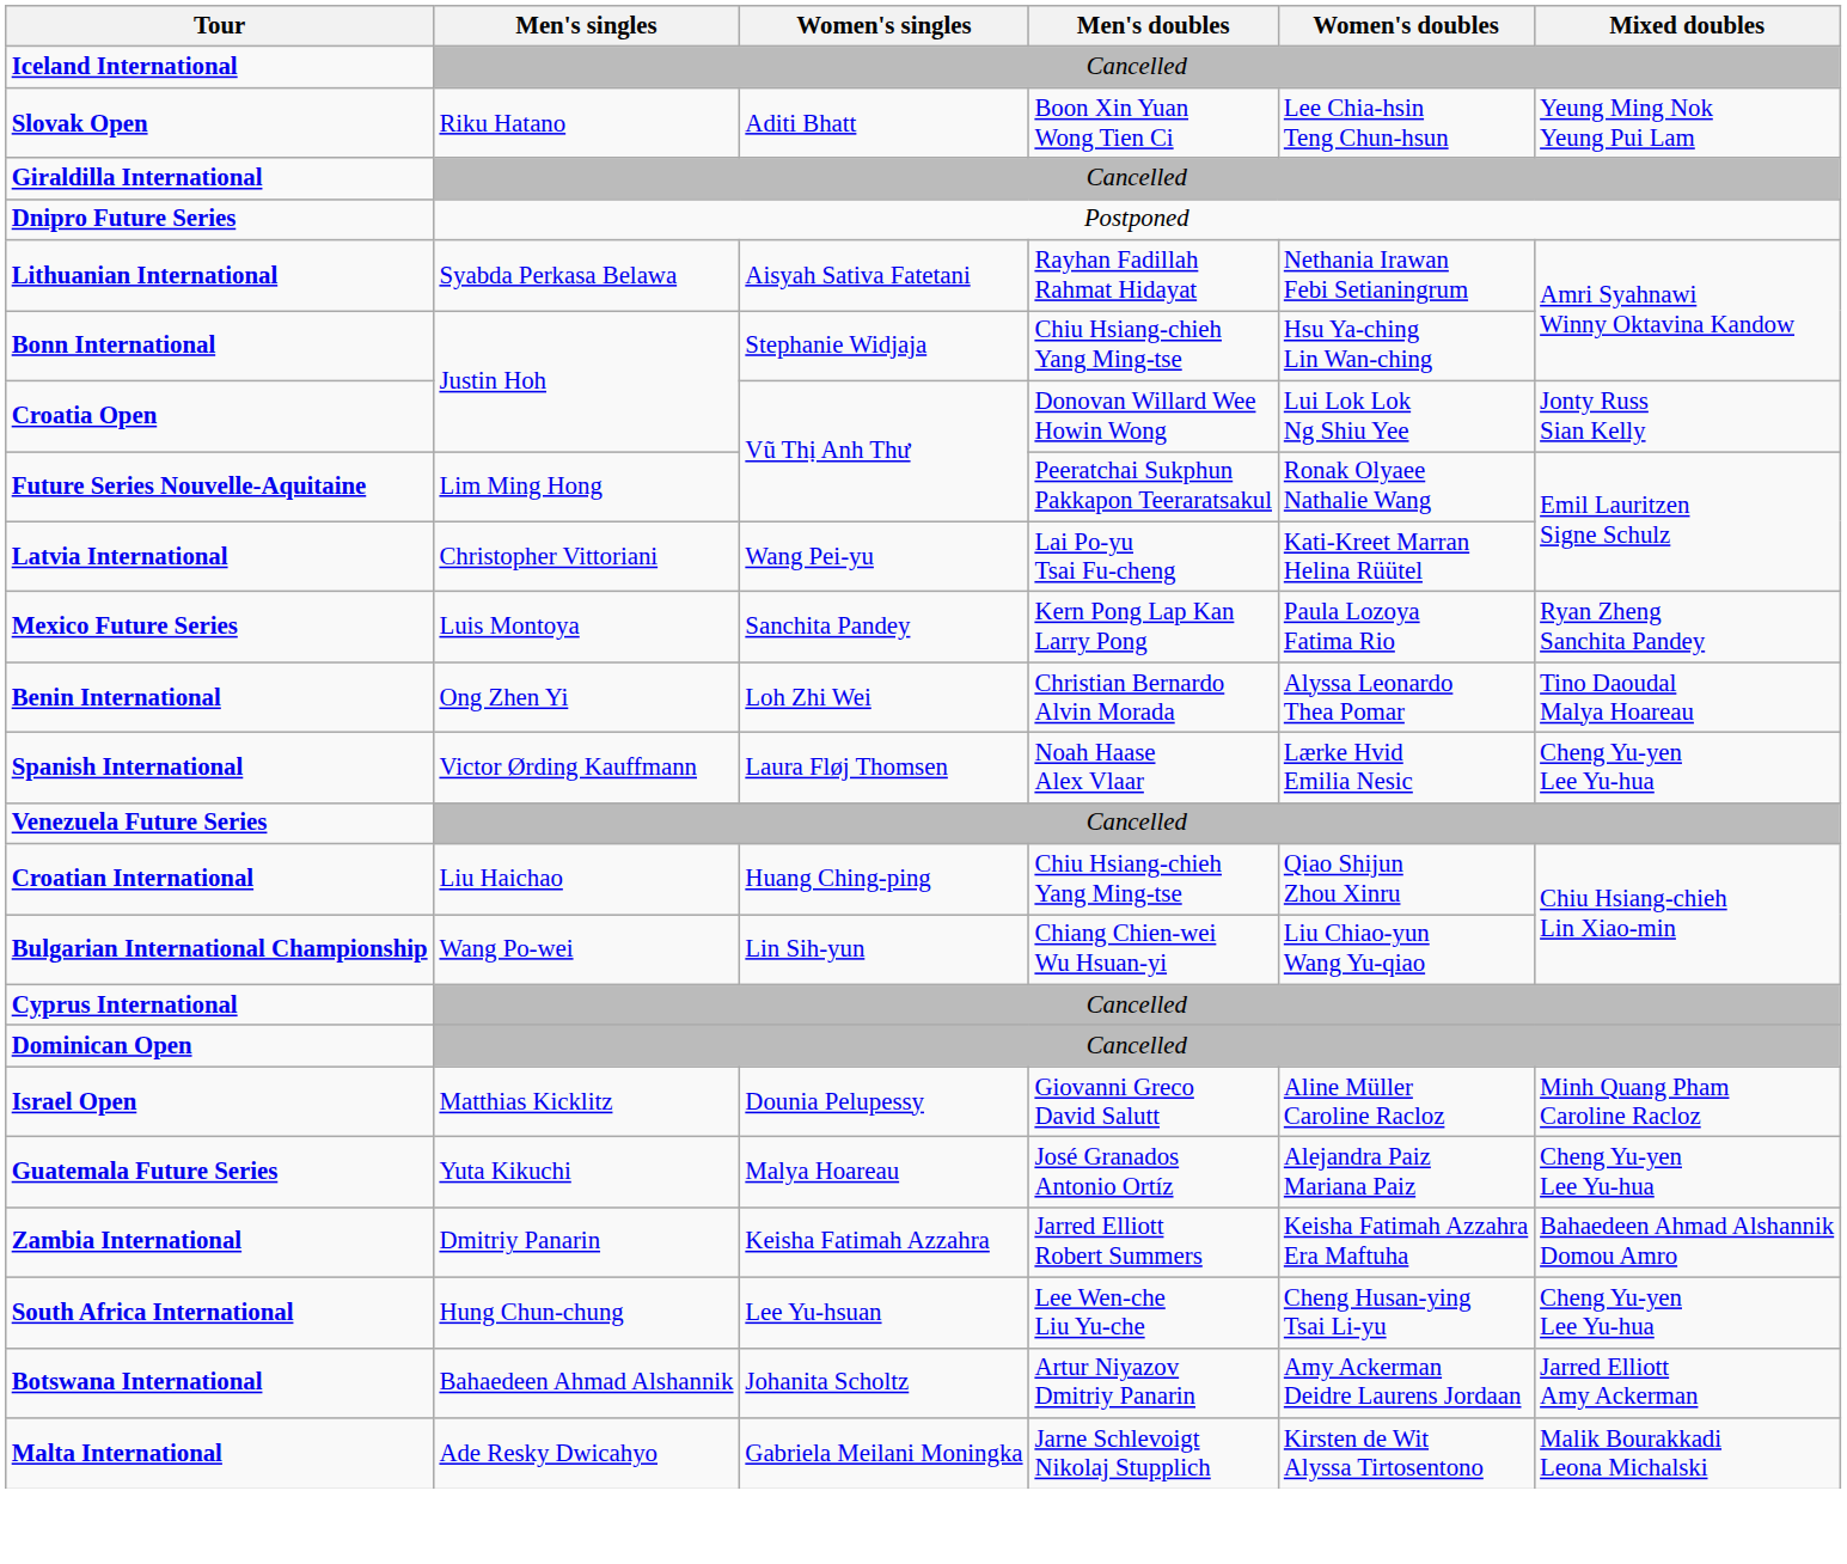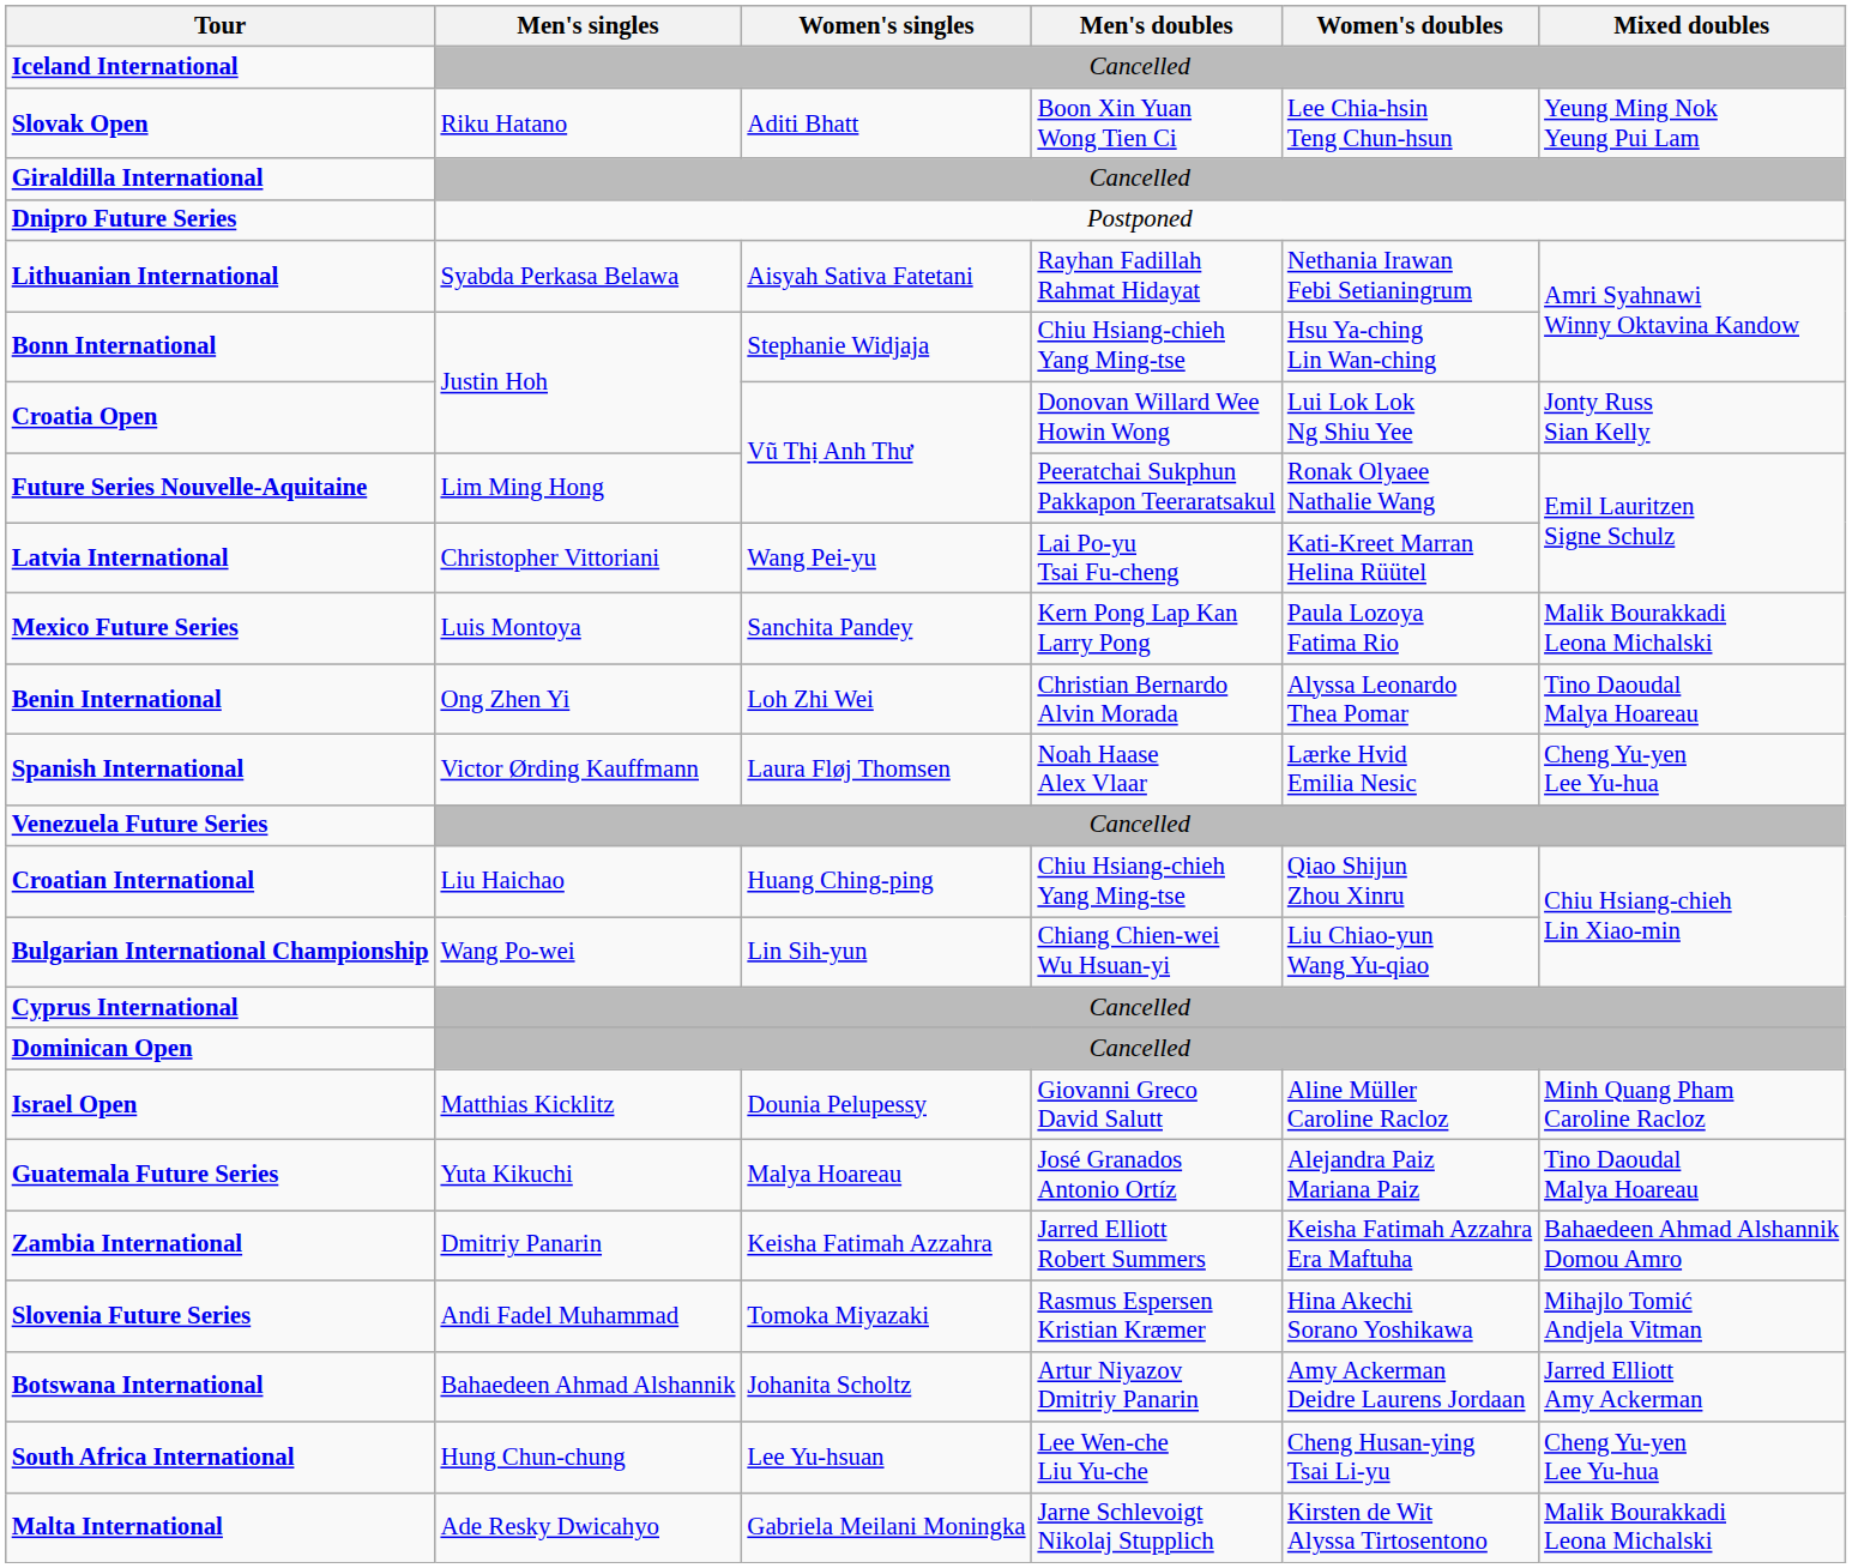Mexico Future Series | Mixed doubles: Ryan Zheng Sanchita Pandey -> Malik Bourakkadi Leona Michalski
Guatemala Future Series | Mixed doubles: Cheng Yu-yen Lee Yu-hua -> Tino Daoudal Malya Hoareau
+ row: Slovenia Future Series | Andi Fadel Muhammad | Tomoka Miyazaki | Rasmus Espersen Kristian Kræmer | Hina Akechi Sorano Yoshikawa | Mihajlo Tomić Andjela Vitman
rows swapped: Botswana International <-> South Africa International
